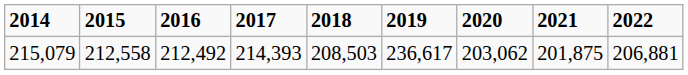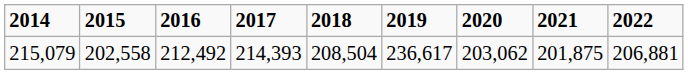215,079 | 2015: 212,558 -> 202,558
215,079 | 2018: 208,503 -> 208,504
